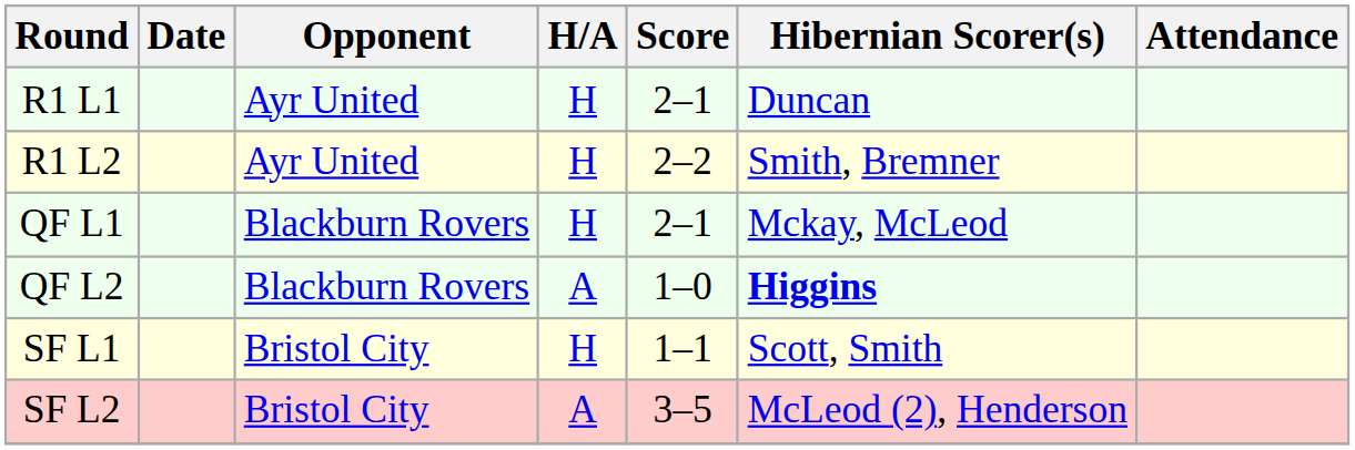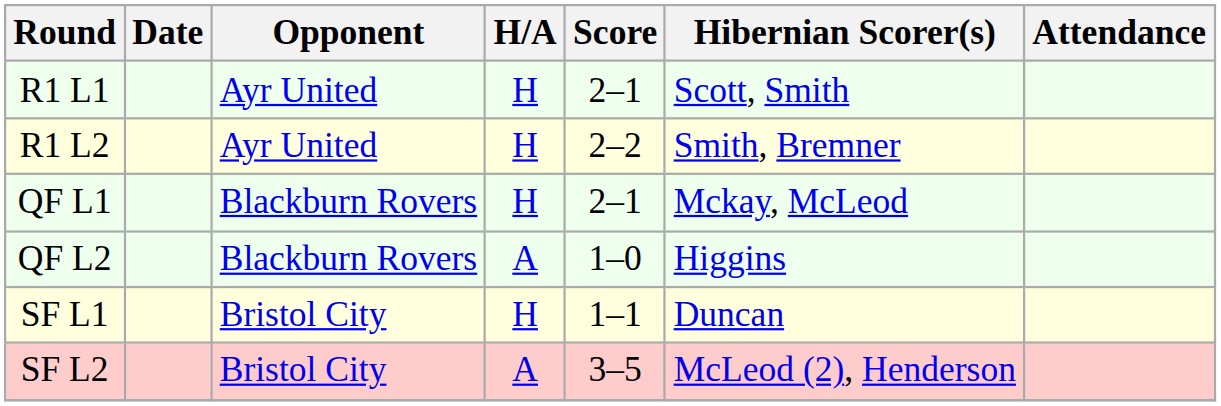R1 L1 | Hibernian Scorer(s): Duncan -> Scott, Smith
QF L2 | Hibernian Scorer(s): bold -> normal
SF L1 | Hibernian Scorer(s): Scott, Smith -> Duncan
